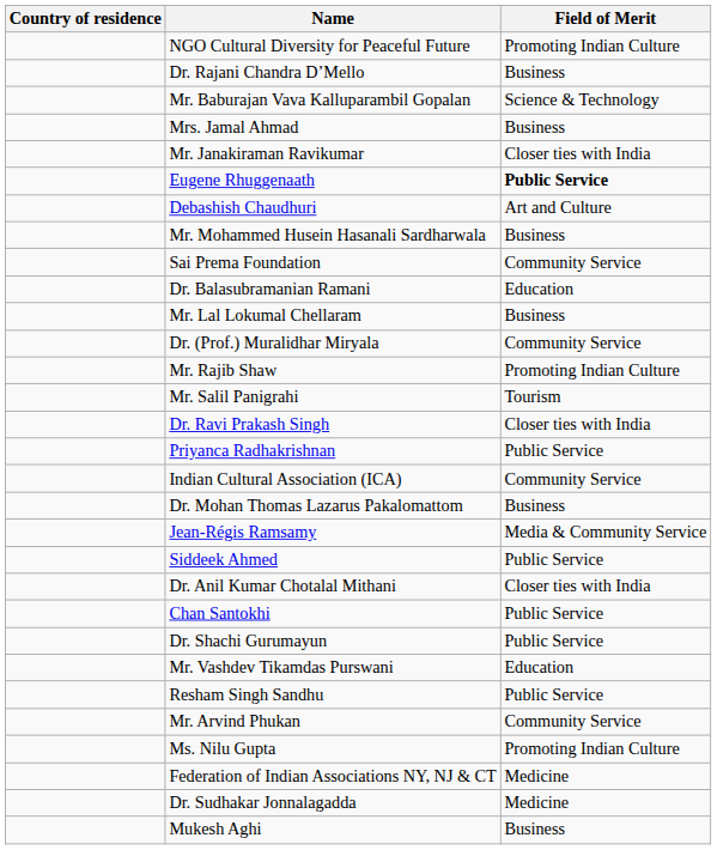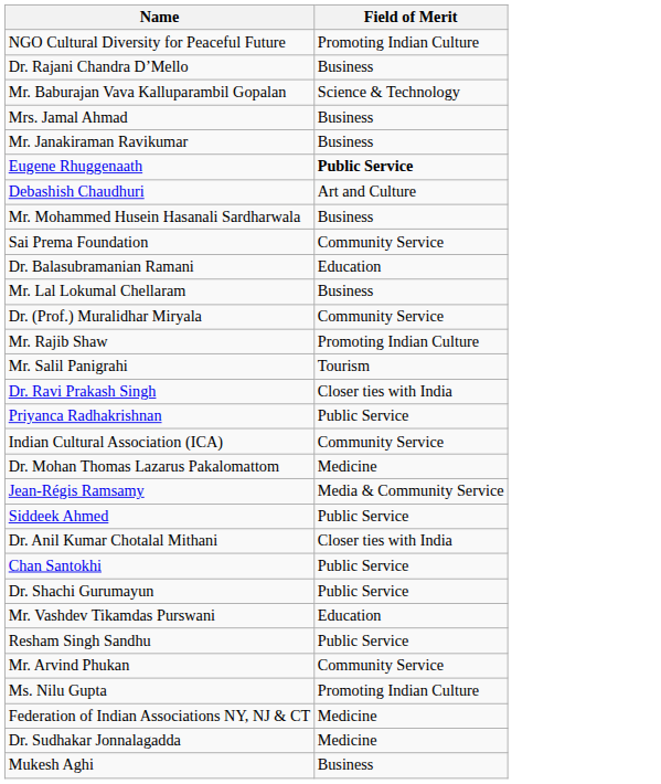- column: Country of residence
Mr. Janakiraman Ravikumar | Field of Merit: Closer ties with India -> Business
Dr. Mohan Thomas Lazarus Pakalomattom | Field of Merit: Business -> Medicine
